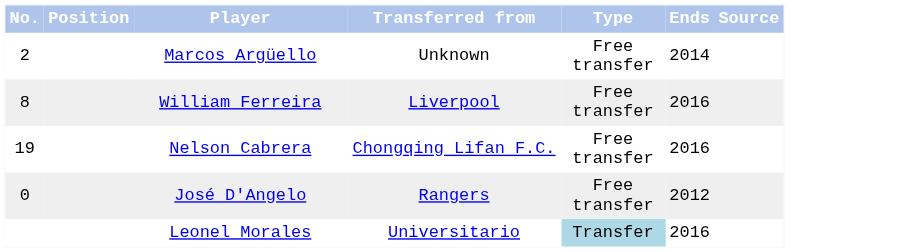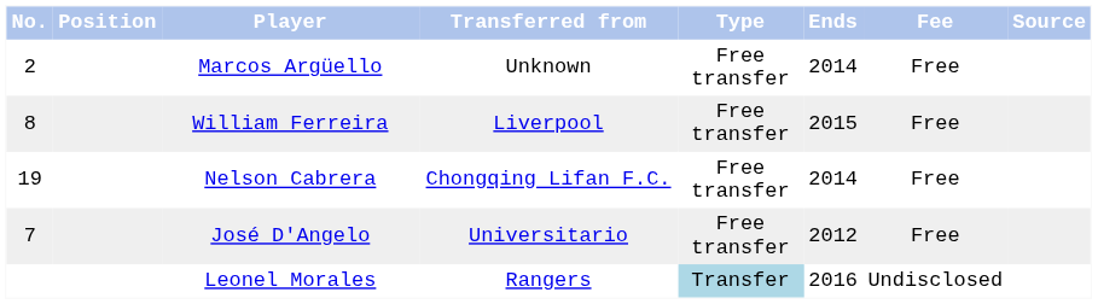+ column: Fee | Free | Free | Free | Free | Undisclosed
William Ferreira | Ends: 2016 -> 2015
Nelson Cabrera | Ends: 2016 -> 2014
José D'Angelo | No.: 0 -> 7
José D'Angelo | Transferred from: Rangers -> Universitario
Leonel Morales | Transferred from: Universitario -> Rangers
